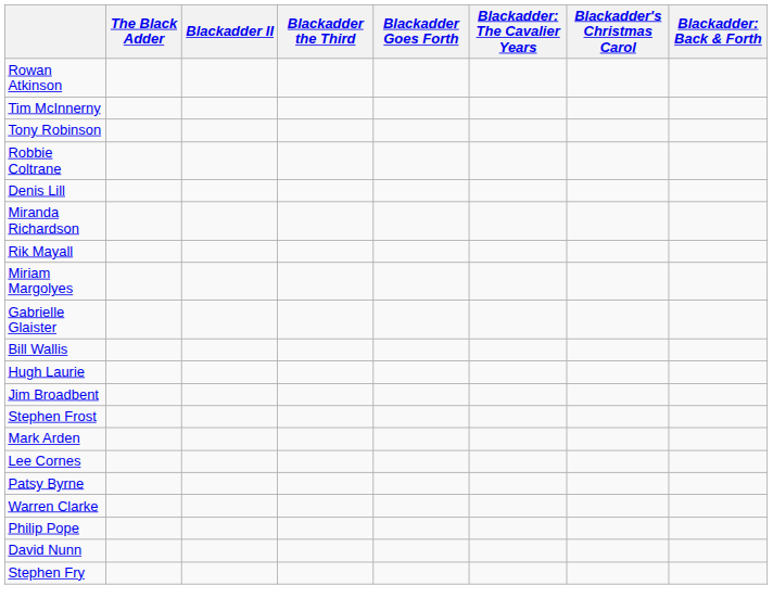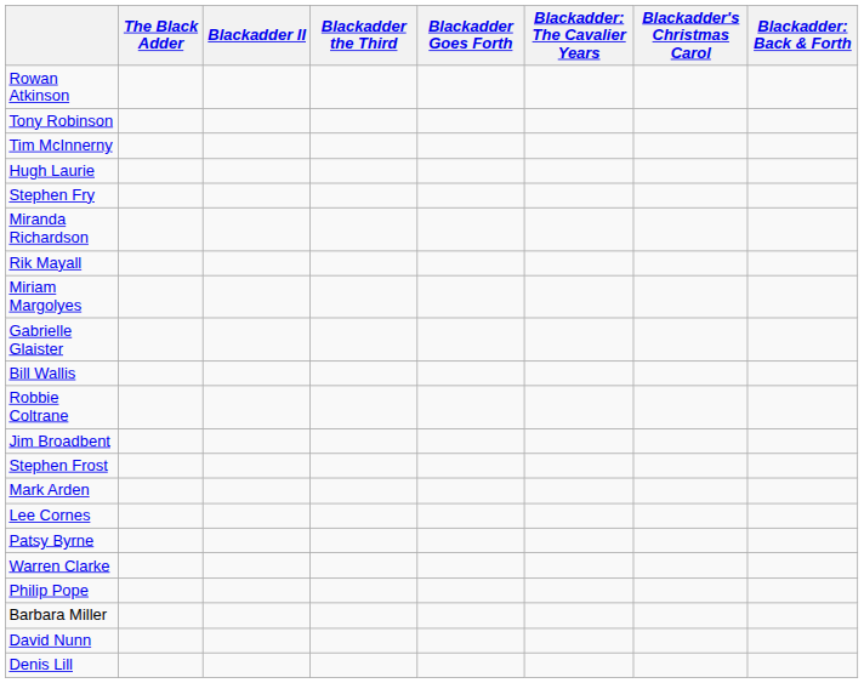rows swapped: Tony Robinson <-> Tim McInnerny
rows swapped: Hugh Laurie <-> Robbie Coltrane
rows swapped: Stephen Fry <-> Denis Lill
+ row: Barbara Miller
